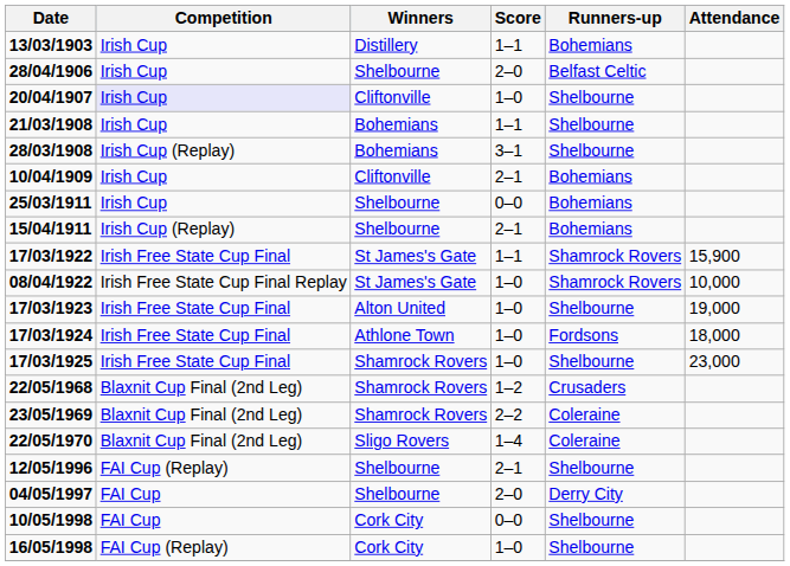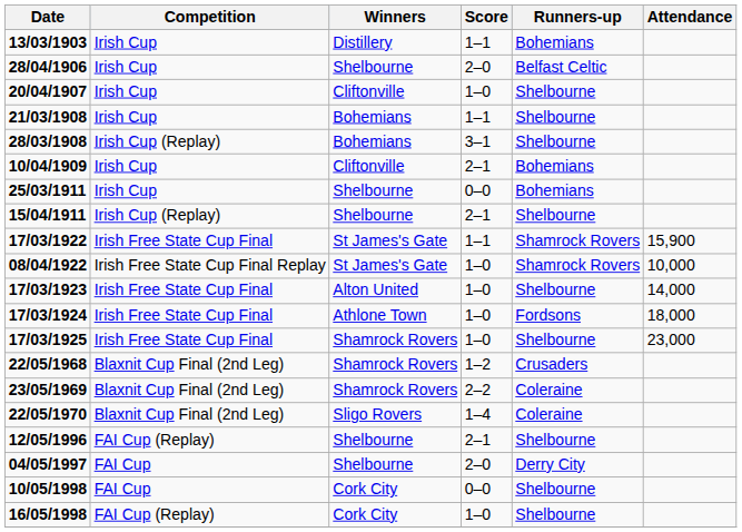20/04/1907 | Competition: lavender background -> no background
15/04/1911 | Runners-up: Bohemians -> Shelbourne
17/03/1923 | Attendance: 19,000 -> 14,000
